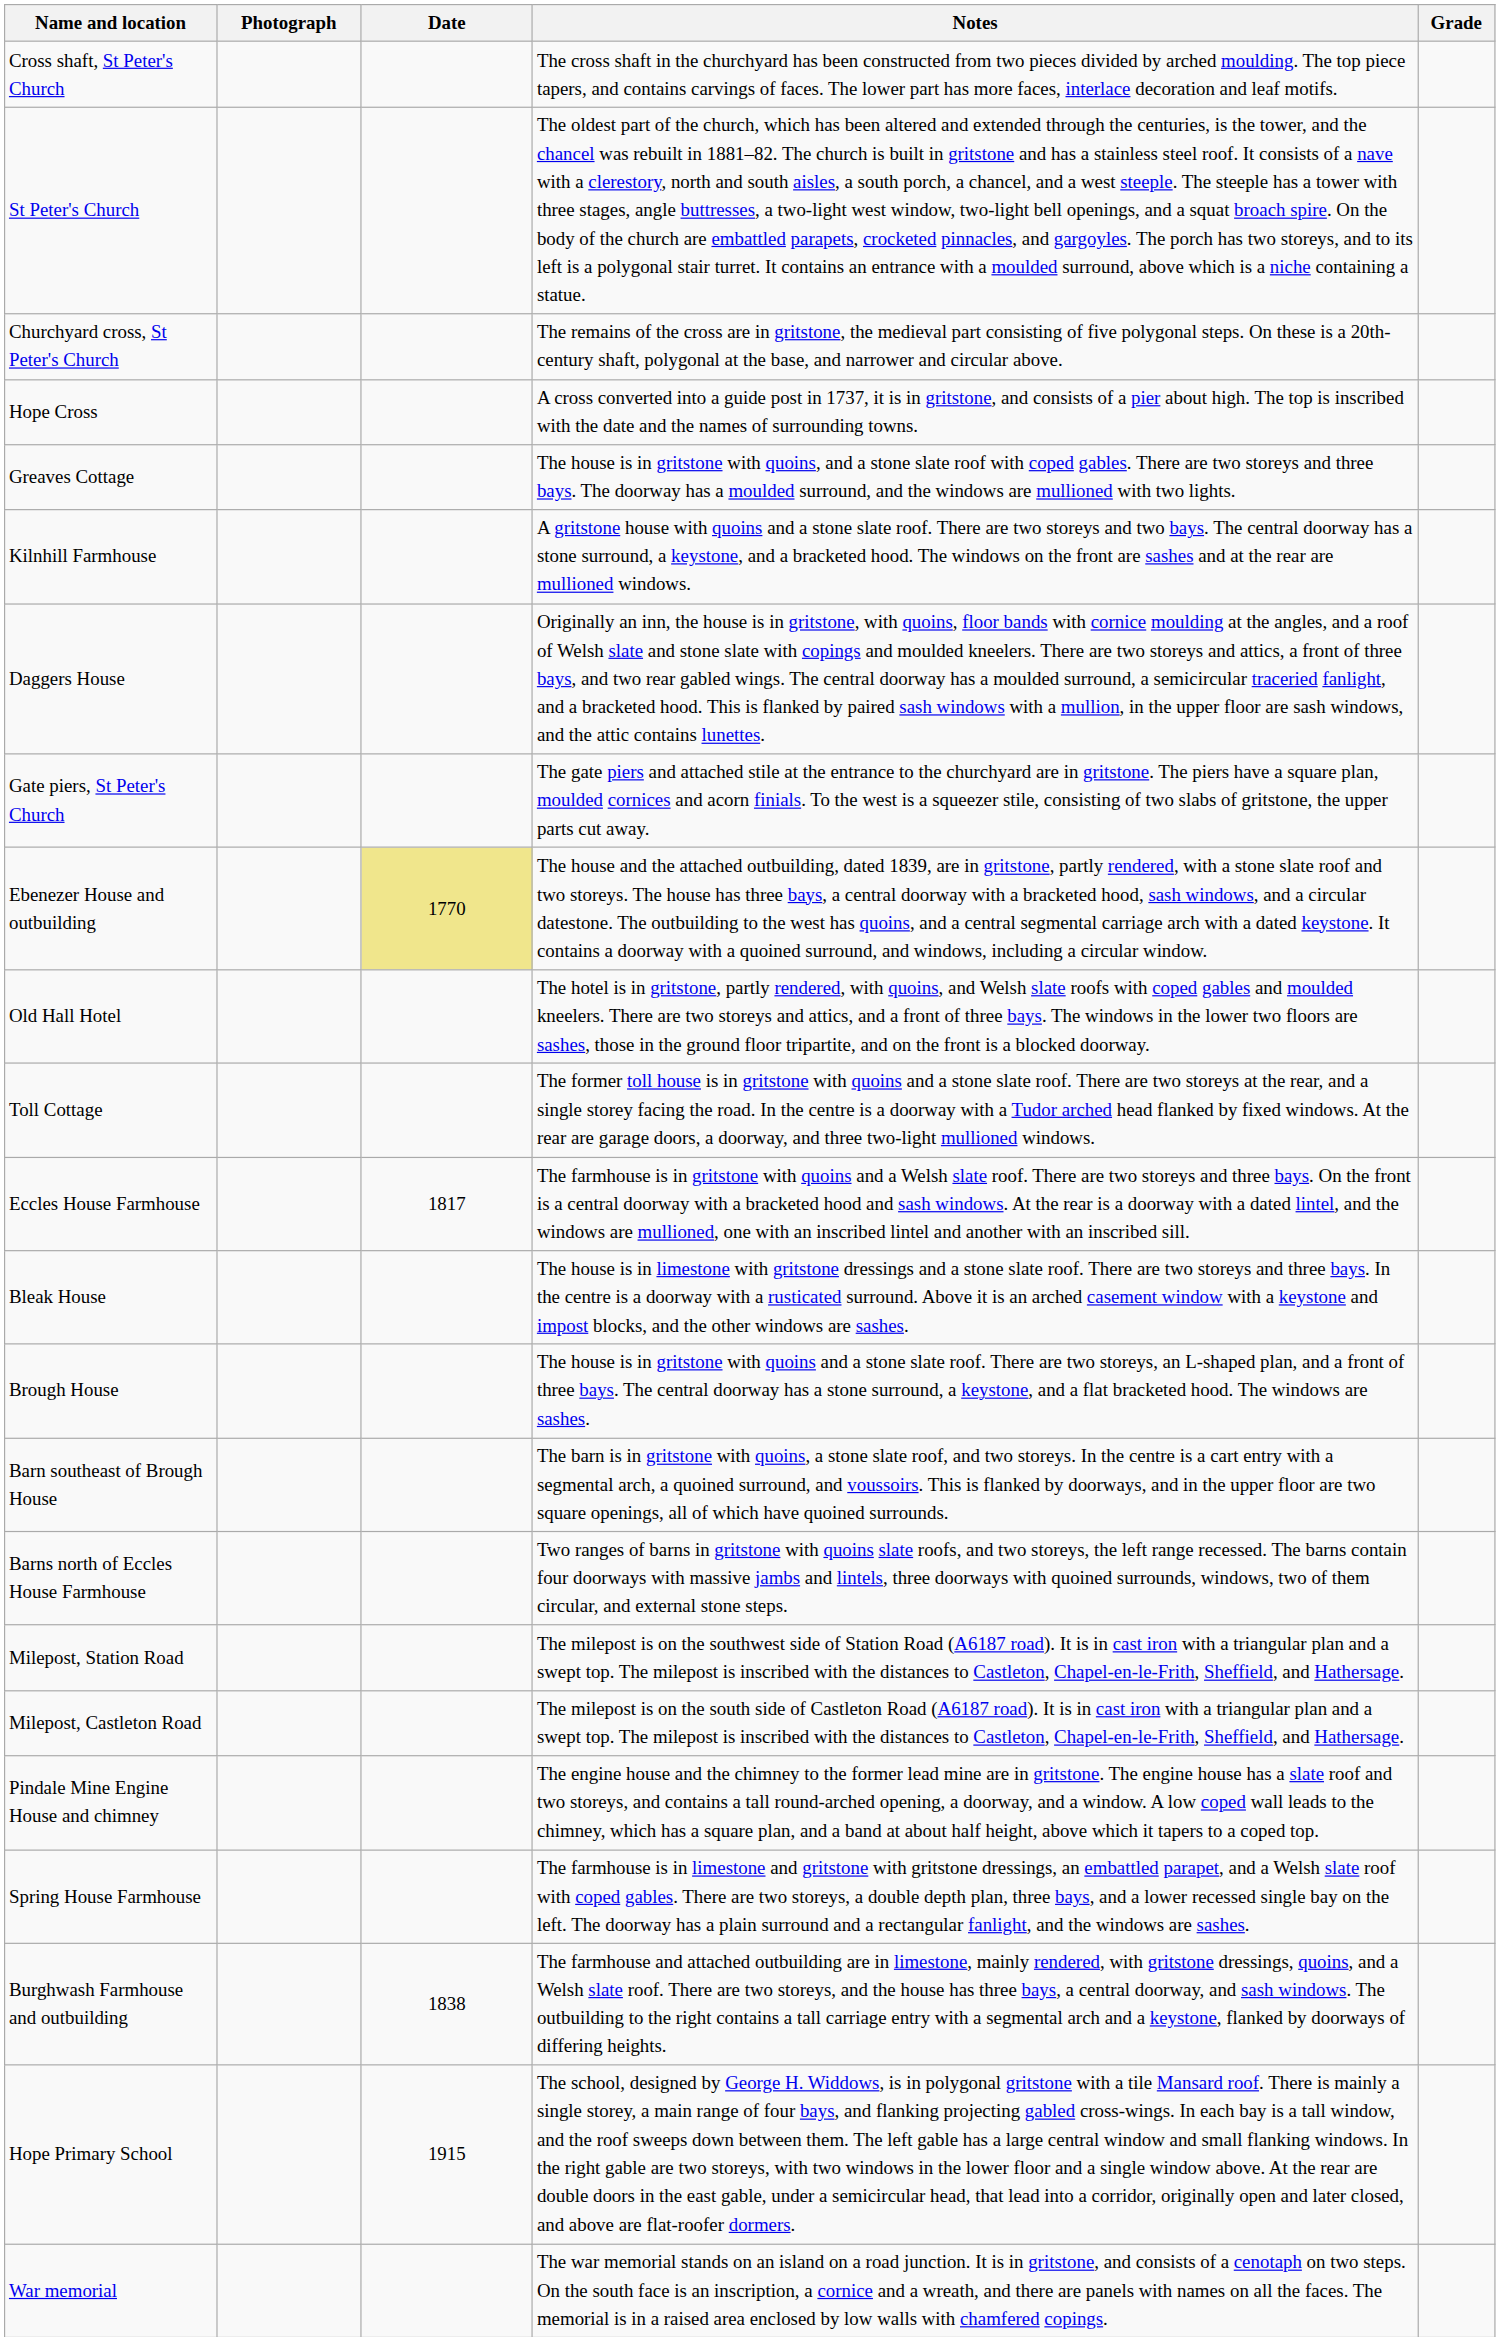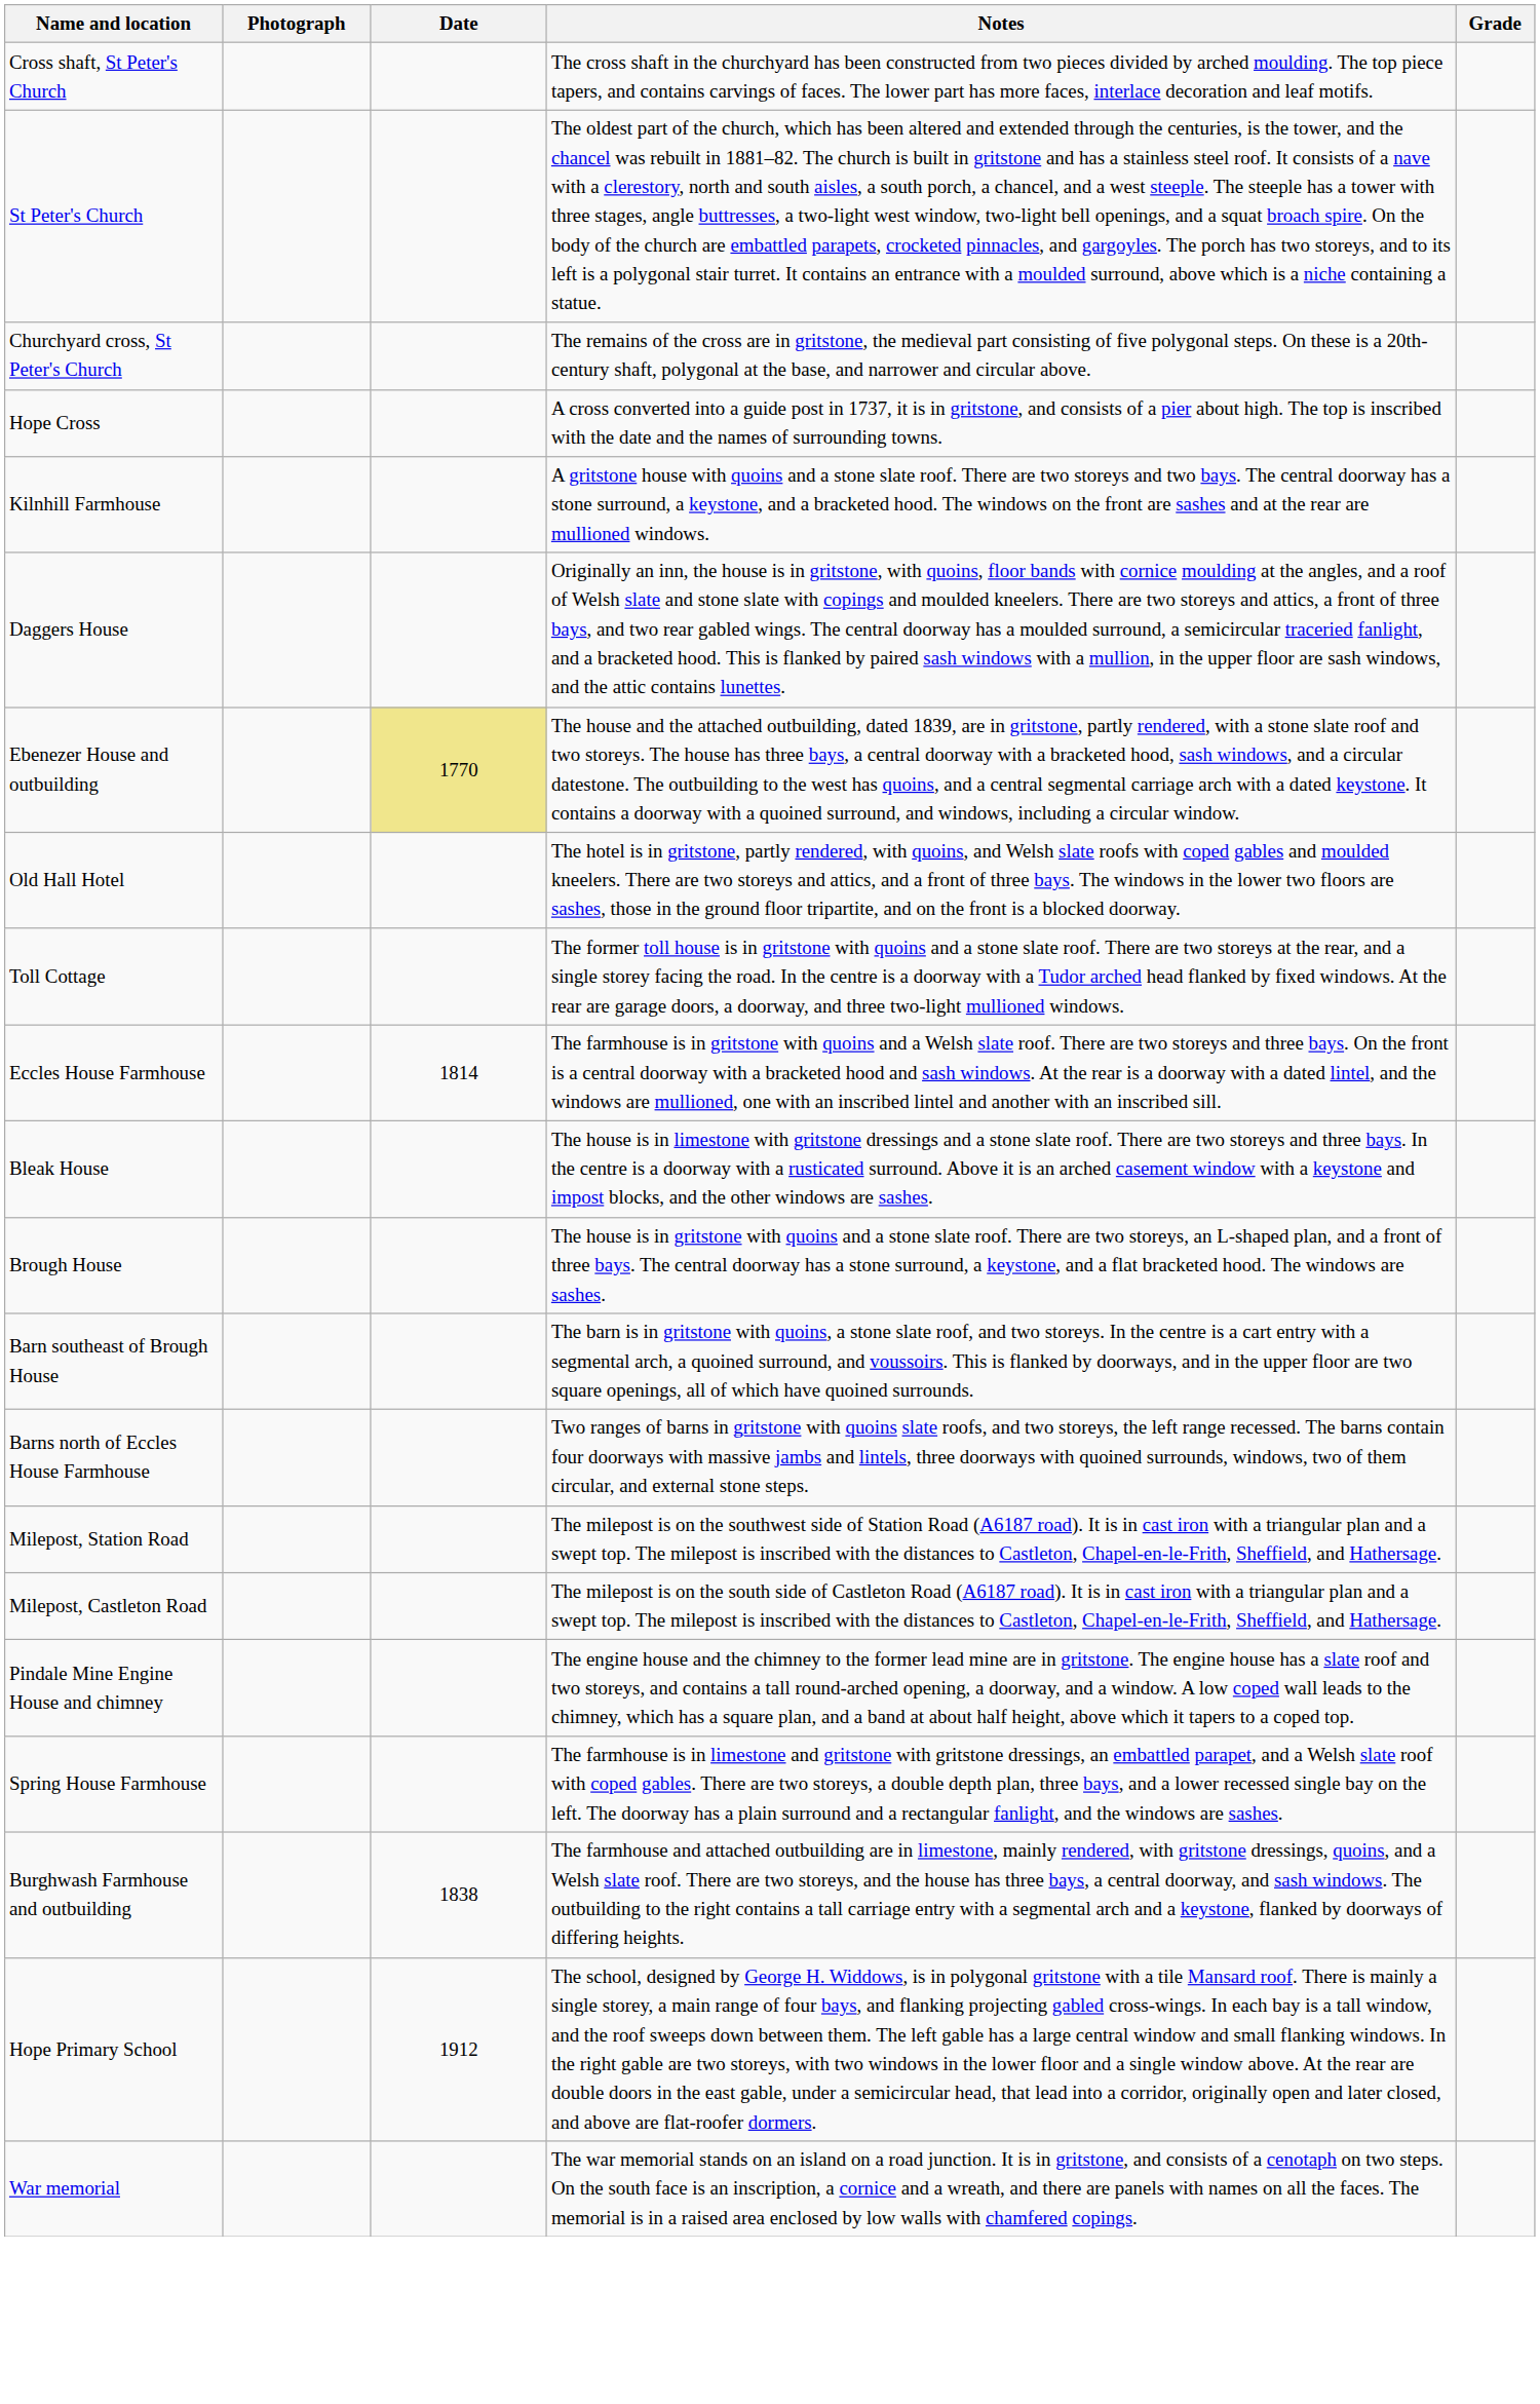- row: Greaves Cottage | The house is in gritstone with quoins, and a stone slate roof with coped gables. There are two storeys and three bays. The doorway has a moulded surround, and the windows are mullioned with two lights.
- row: Gate piers, St Peter's Church | The gate piers and attached stile at the entrance to the churchyard are in gritstone. The piers have a square plan, moulded cornices and acorn finials. To the west is a squeezer stile, consisting of two slabs of gritstone, the upper parts cut away.
Eccles House Farmhouse | Date: 1817 -> 1814
Hope Primary School | Date: 1915 -> 1912
